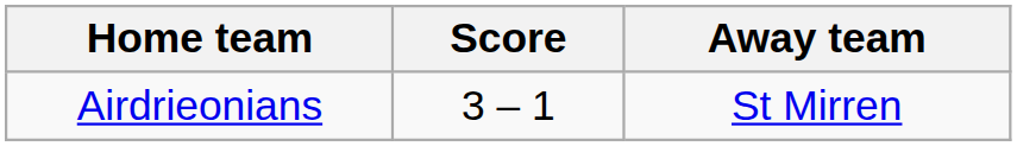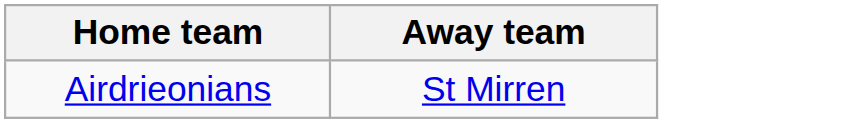- column: Score | 3 – 1
